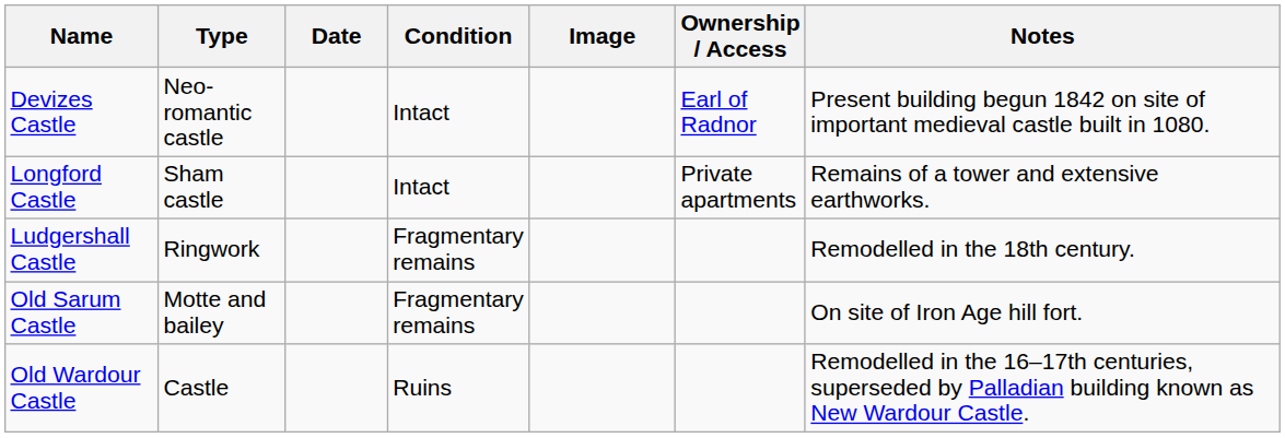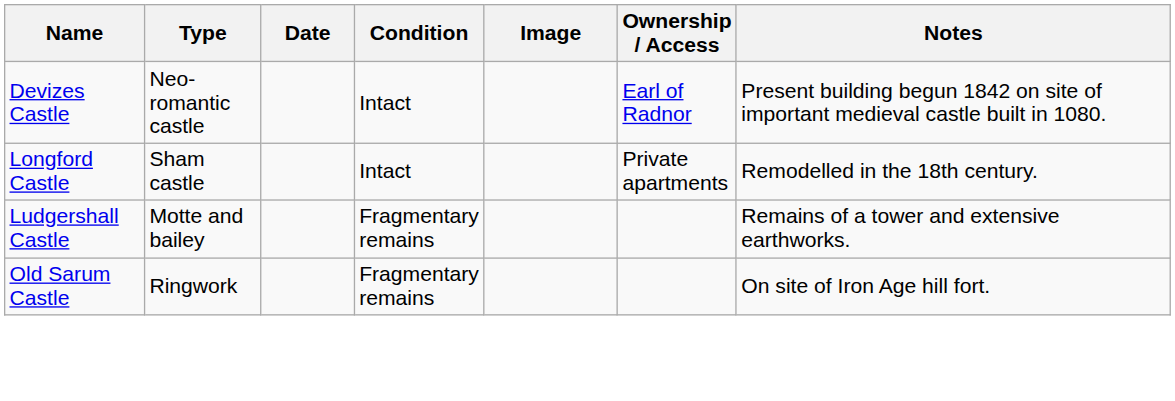Longford Castle | Notes: Remains of a tower and extensive earthworks. -> Remodelled in the 18th century.
Ludgershall Castle | Type: Ringwork -> Motte and bailey
Ludgershall Castle | Notes: Remodelled in the 18th century. -> Remains of a tower and extensive earthworks.
Old Sarum Castle | Type: Motte and bailey -> Ringwork
- row: Old Wardour Castle | Castle | Ruins | Remodelled in the 16–17th centuries, superseded by Palladian building known as New Wardour Castle.
